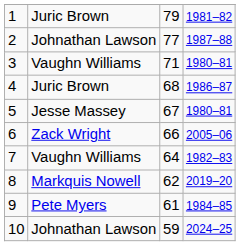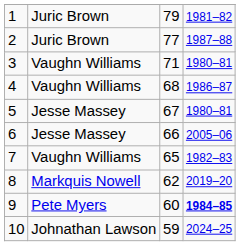2 | column 2: Johnathan Lawson -> Juric Brown
4 | column 2: Juric Brown -> Vaughn Williams
6 | column 2: Zack Wright -> Jesse Massey
7 | column 3: 64 -> 65
9 | column 3: 61 -> 60
9 | column 4: normal -> bold
